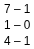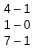rows swapped: 7 – 1 <-> 4 – 1
